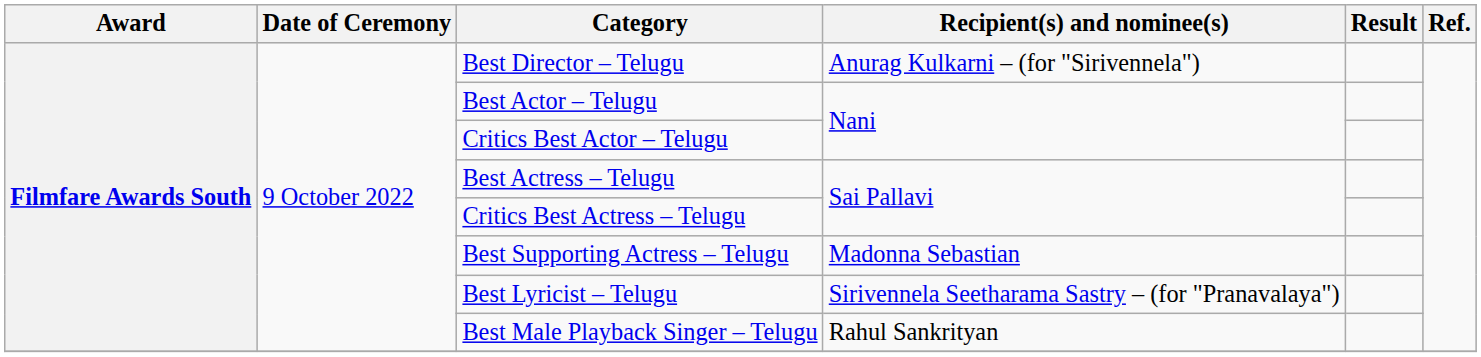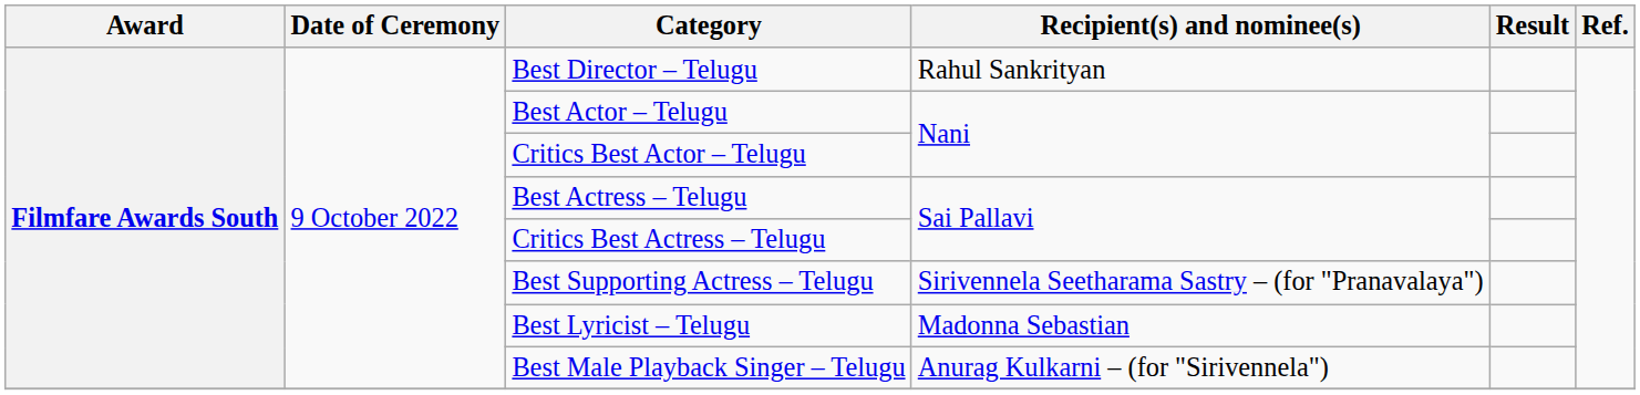Best Director – Telugu | Recipient(s) and nominee(s): Anurag Kulkarni – (for "Sirivennela") -> Rahul Sankrityan
Best Supporting Actress – Telugu | Recipient(s) and nominee(s): Madonna Sebastian -> Sirivennela Seetharama Sastry – (for "Pranavalaya")
Best Lyricist – Telugu | Recipient(s) and nominee(s): Sirivennela Seetharama Sastry – (for "Pranavalaya") -> Madonna Sebastian
Best Male Playback Singer – Telugu | Recipient(s) and nominee(s): Rahul Sankrityan -> Anurag Kulkarni – (for "Sirivennela")
